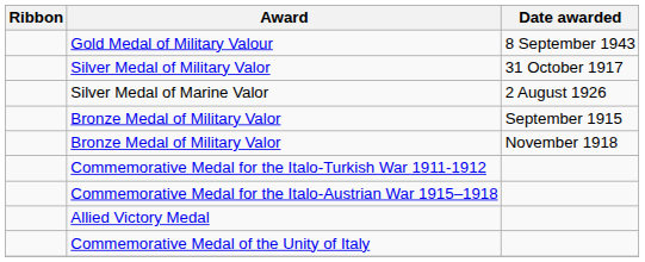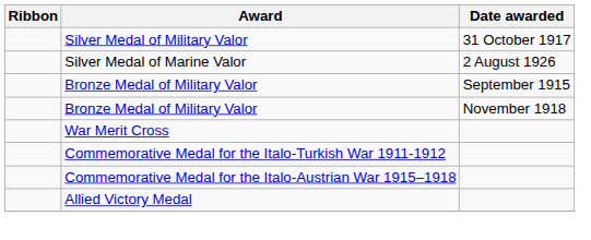- row: Gold Medal of Military Valour | 8 September 1943
+ row: War Merit Cross
- row: Commemorative Medal of the Unity of Italy
